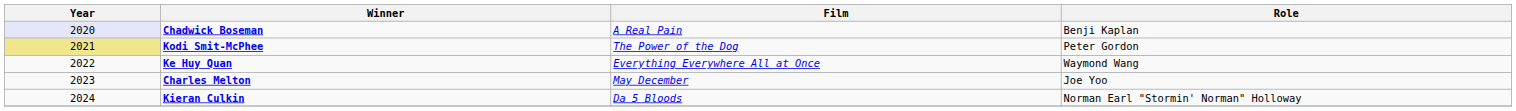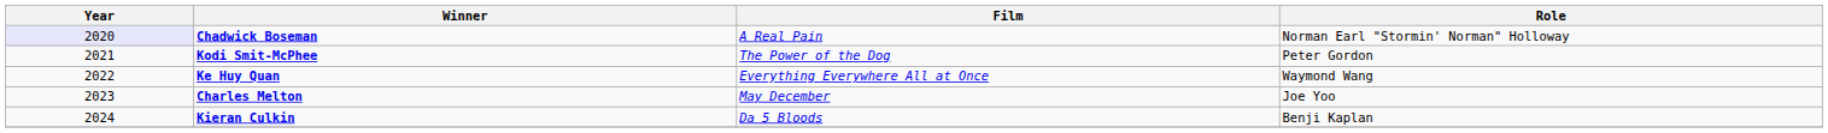Chadwick Boseman | Role: Benji Kaplan -> Norman Earl "Stormin' Norman" Holloway
Kodi Smit-McPhee | Year: khaki background -> no background
Kieran Culkin | Role: Norman Earl "Stormin' Norman" Holloway -> Benji Kaplan
